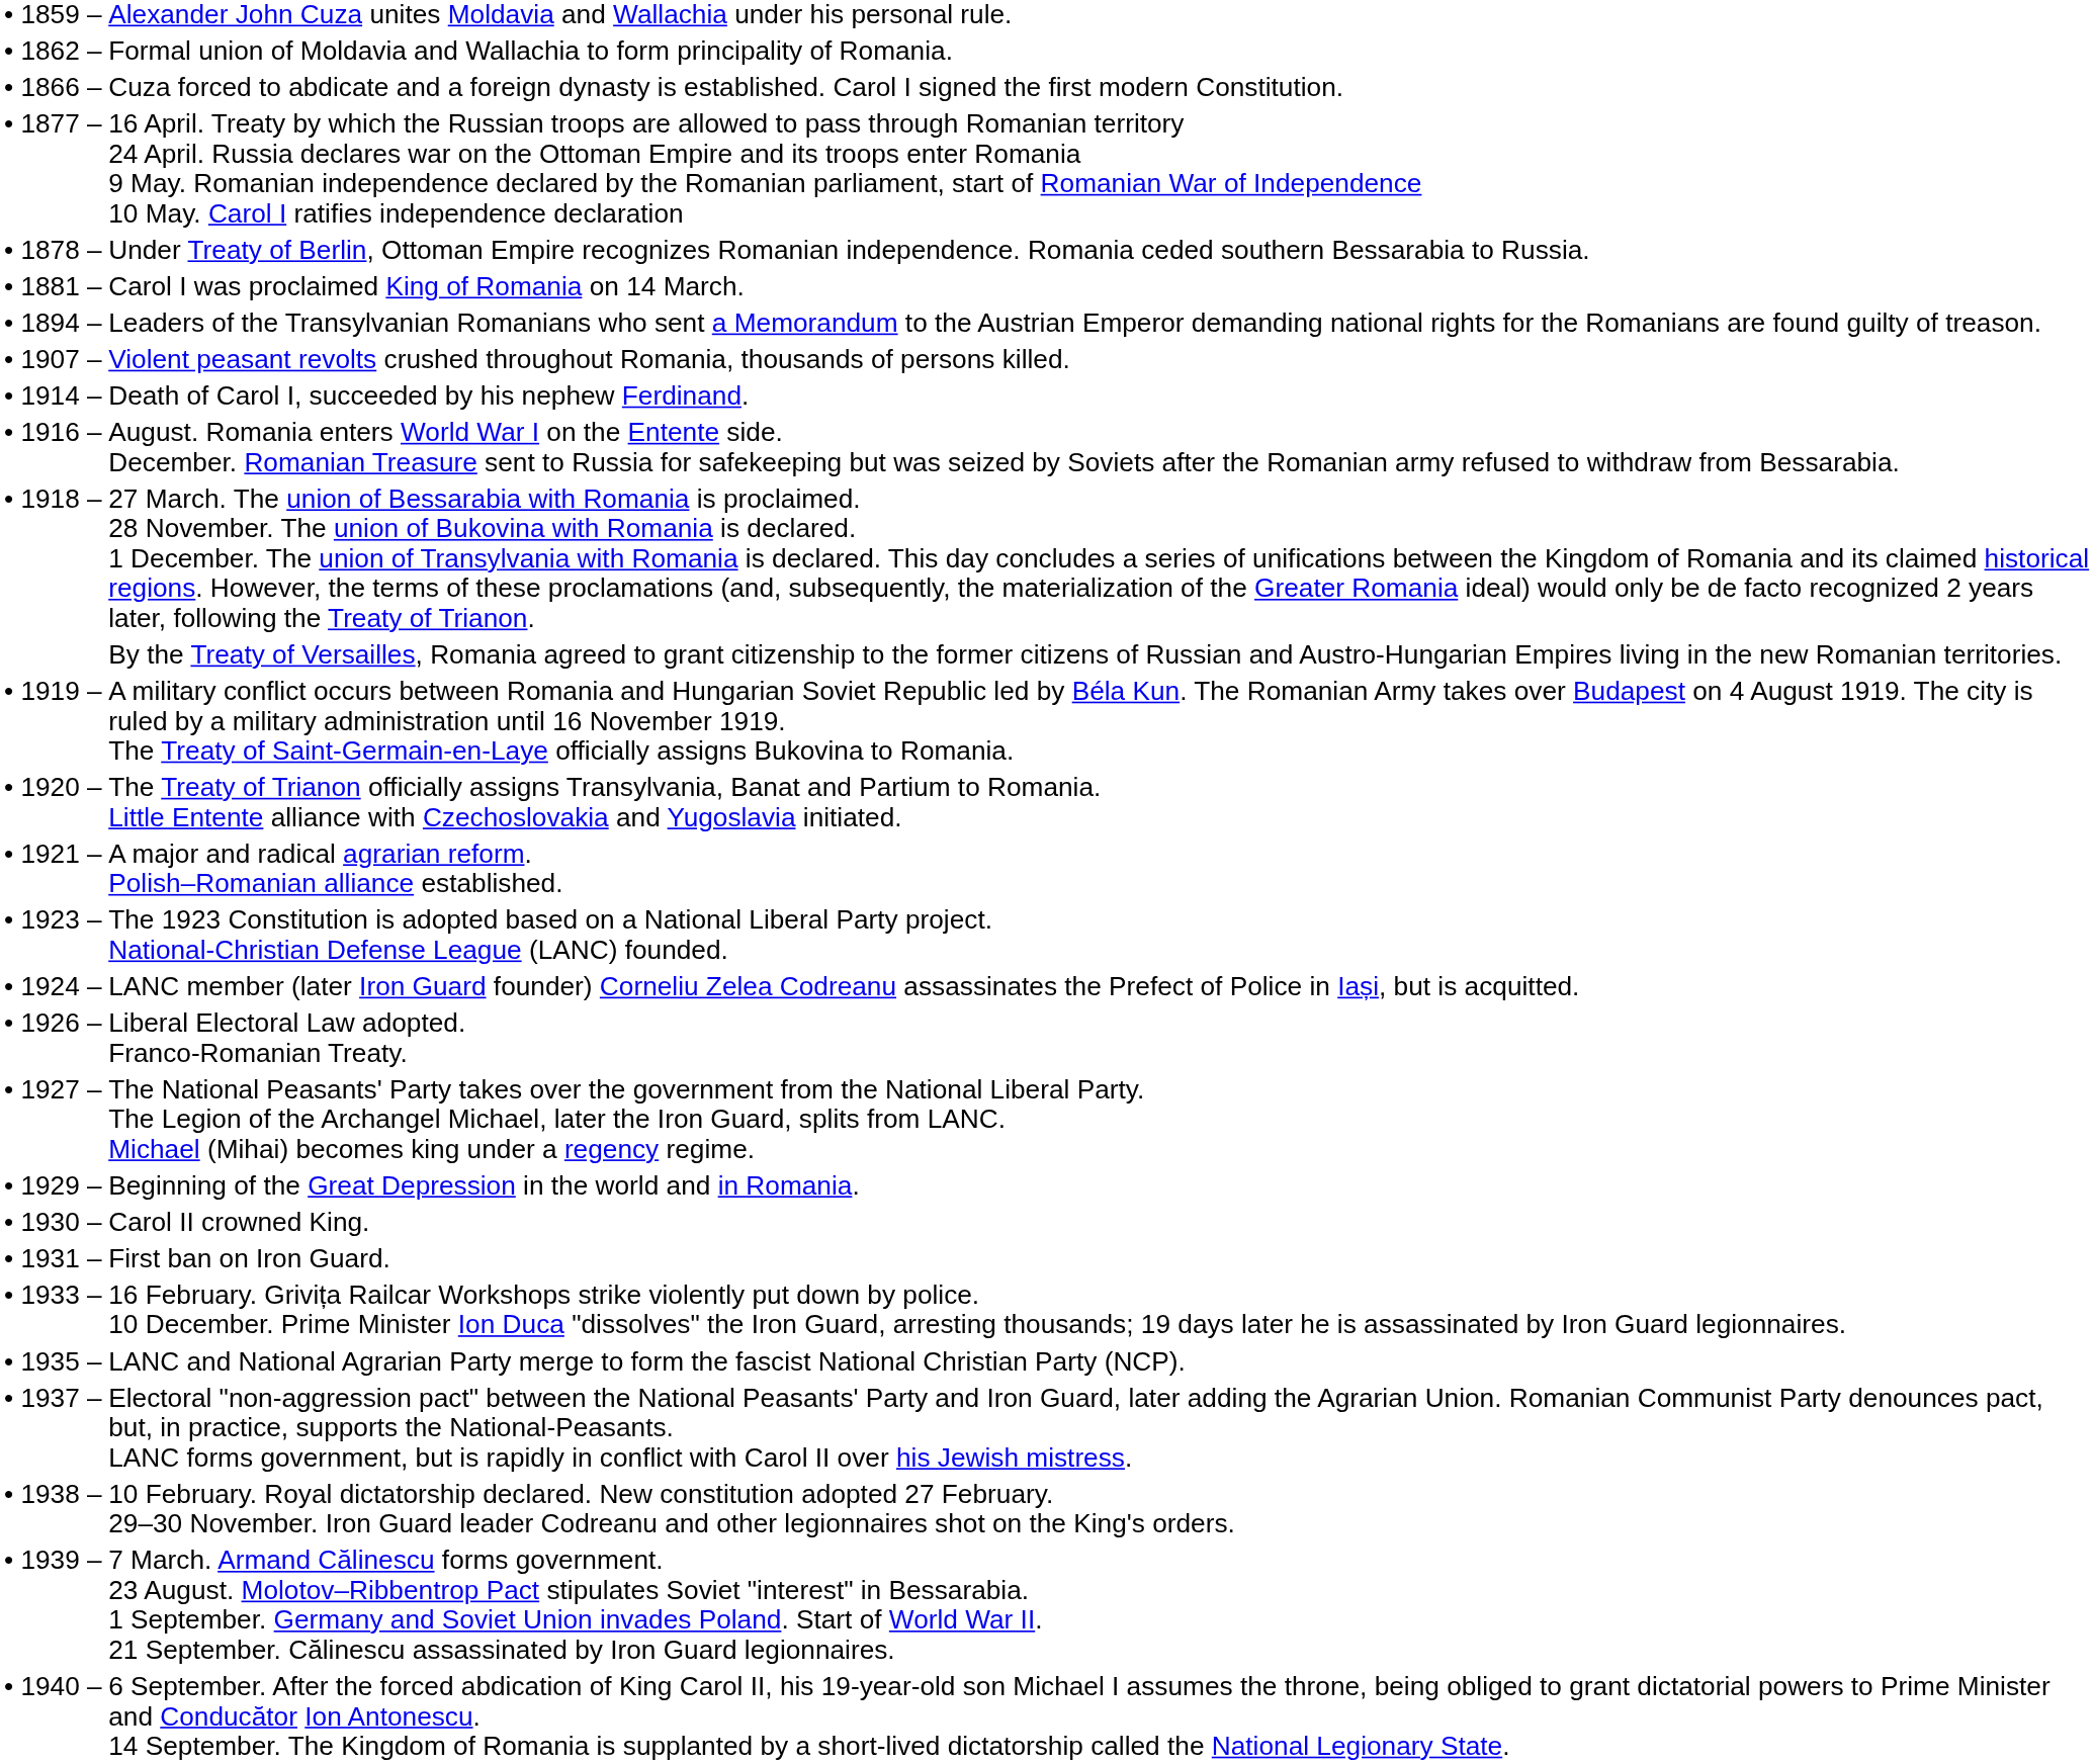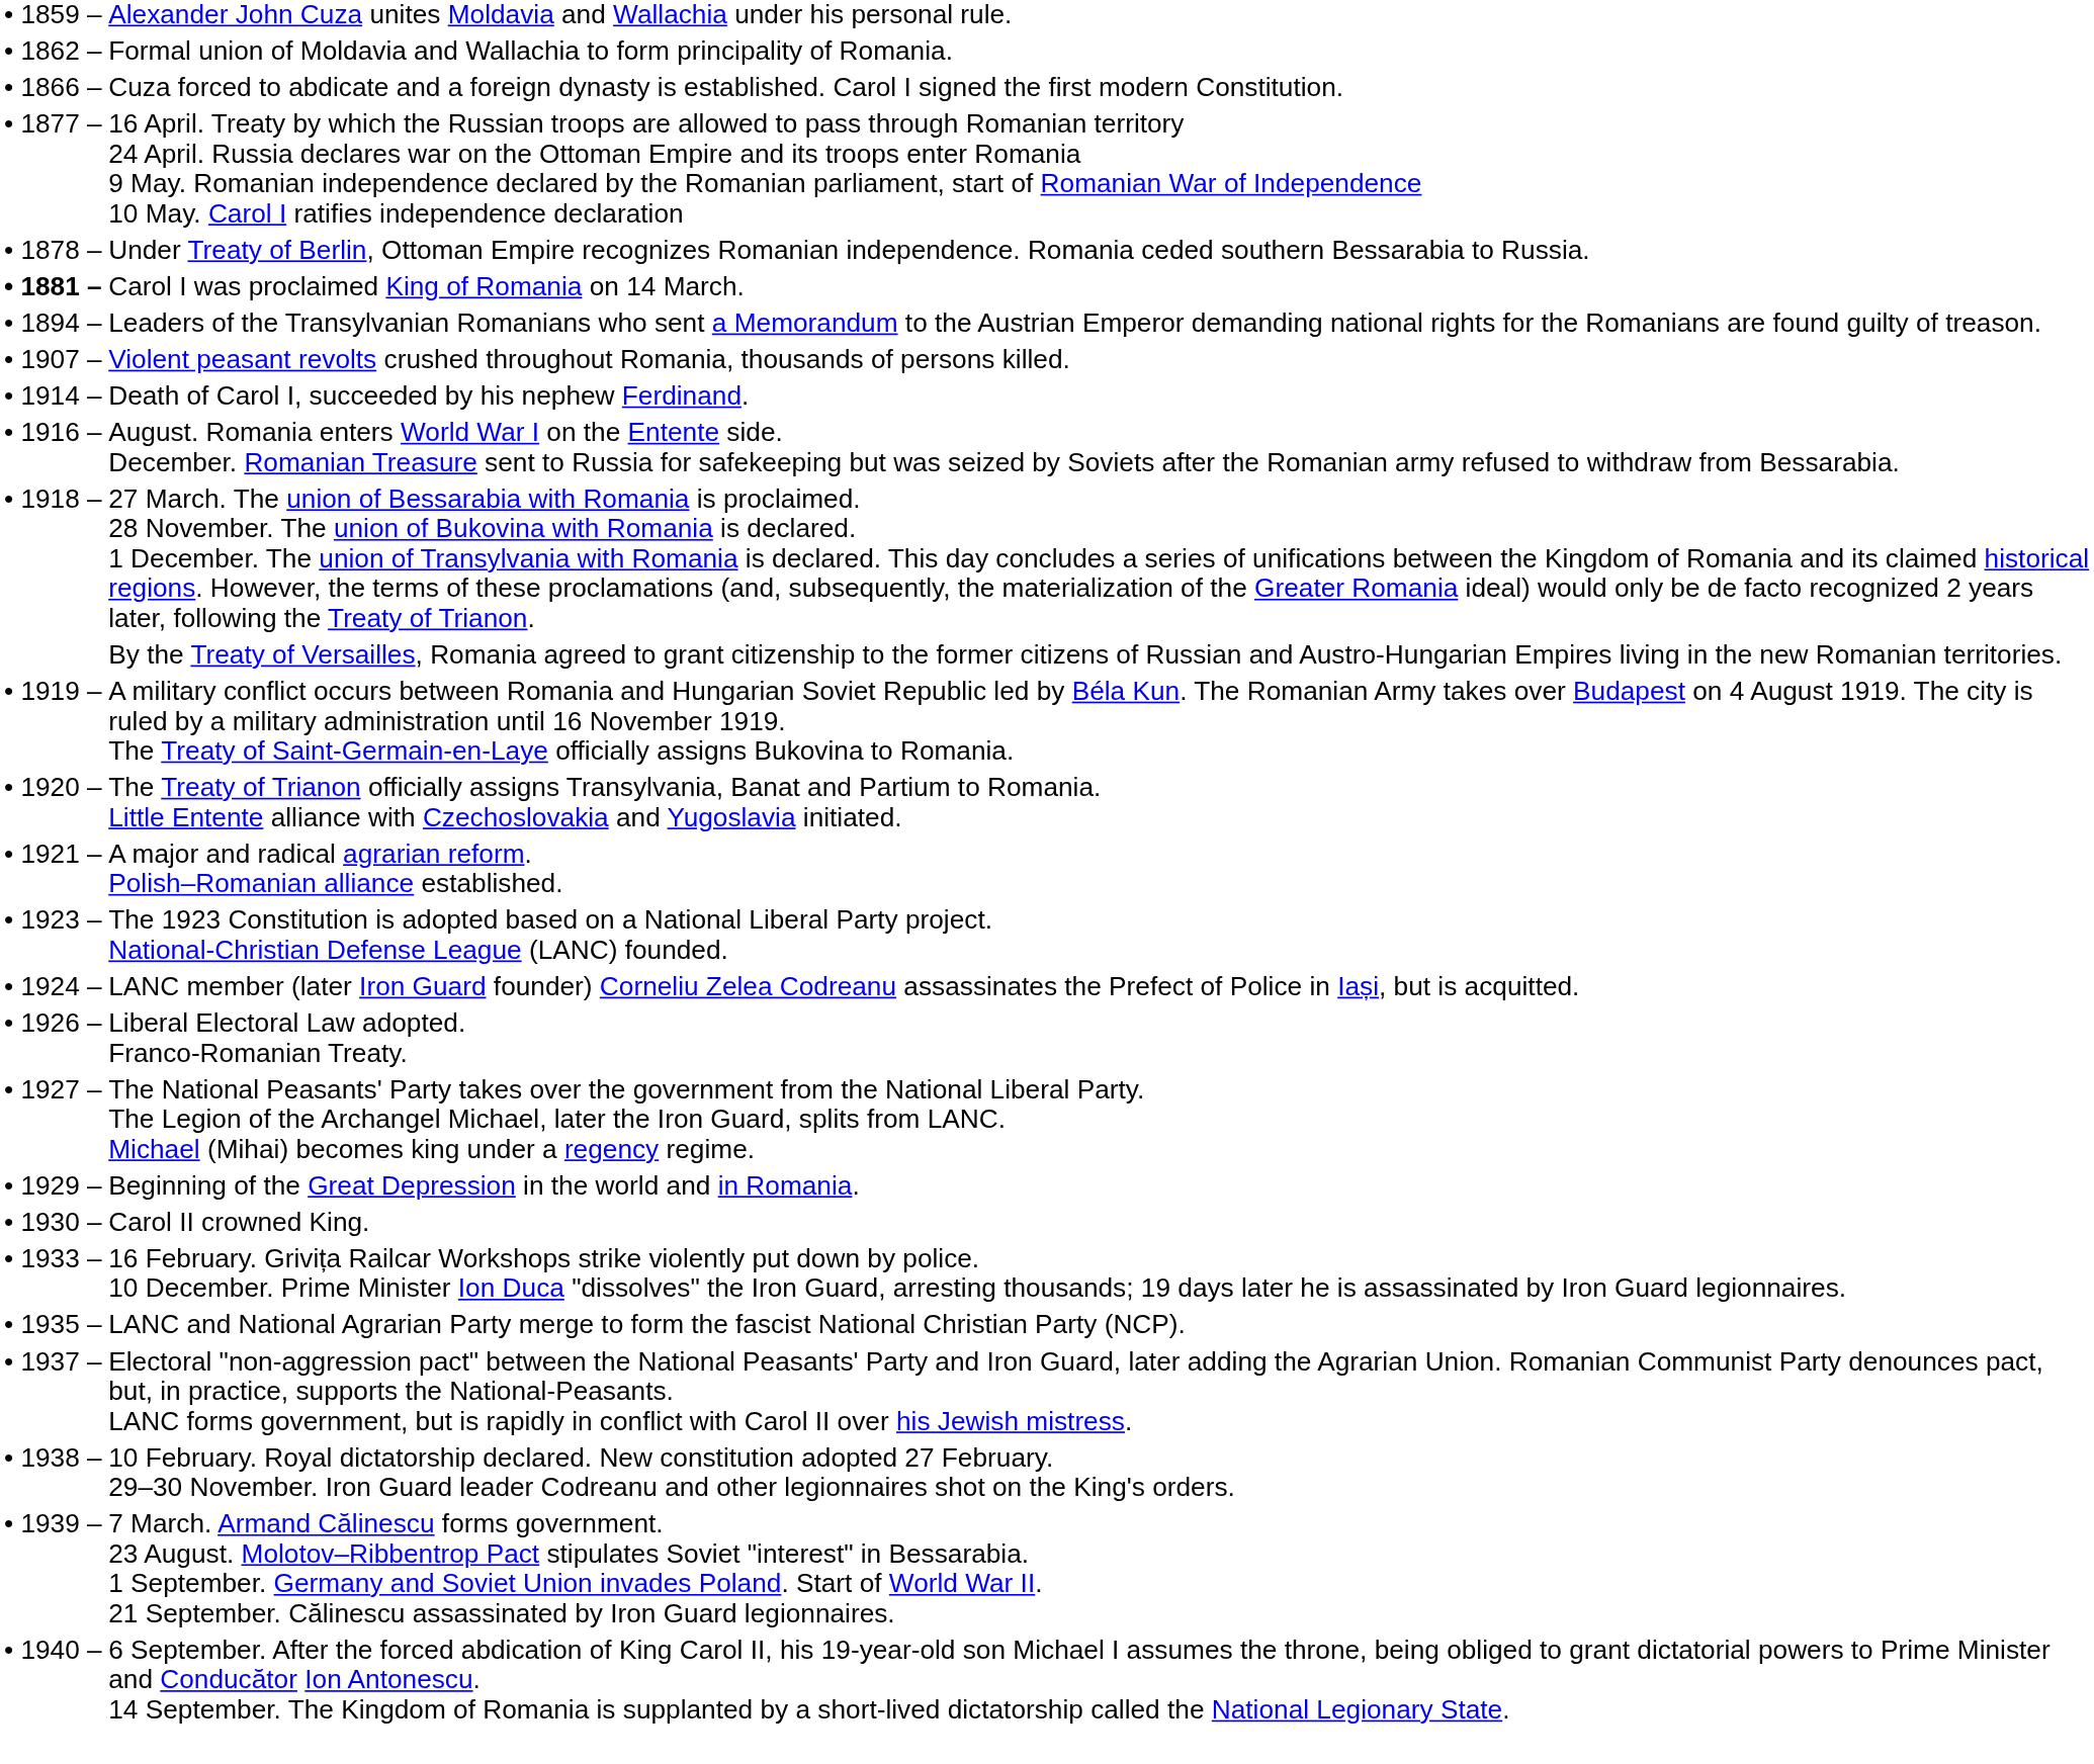Carol I was proclaimed King of Romania on 14 March. | column 1: normal -> bold
- row: • 1931 – | First ban on Iron Guard.
